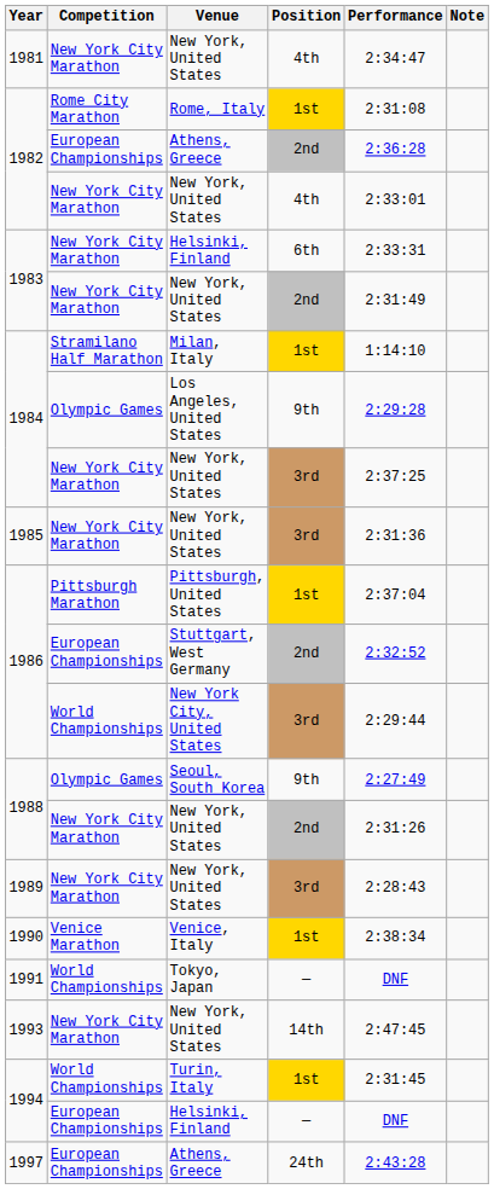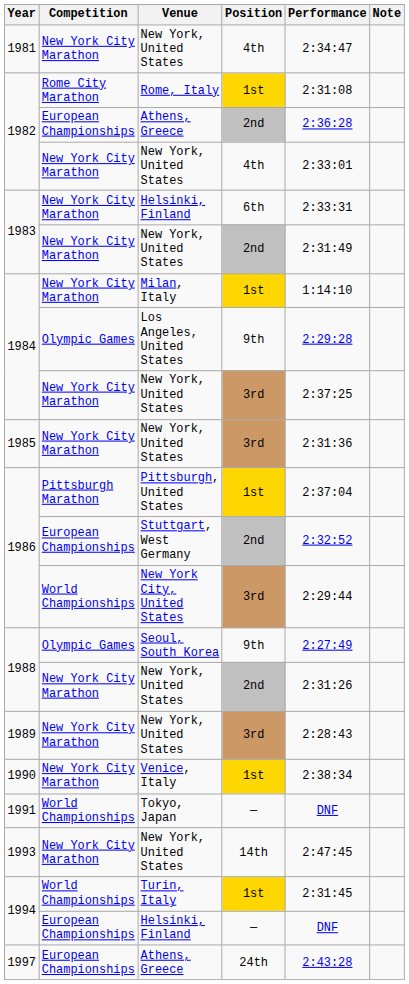1984 / Milan, Italy | Competition: Stramilano Half Marathon -> New York City Marathon
1990 | Competition: Venice Marathon -> New York City Marathon
